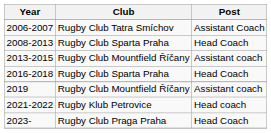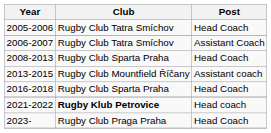+ row: 2005-2006 | Rugby Club Tatra Smíchov | Head Coach
- row: 2019 | Rugby Club Mountfield Říčany | Assistant coach
2021-2022 | Club: normal -> bold
